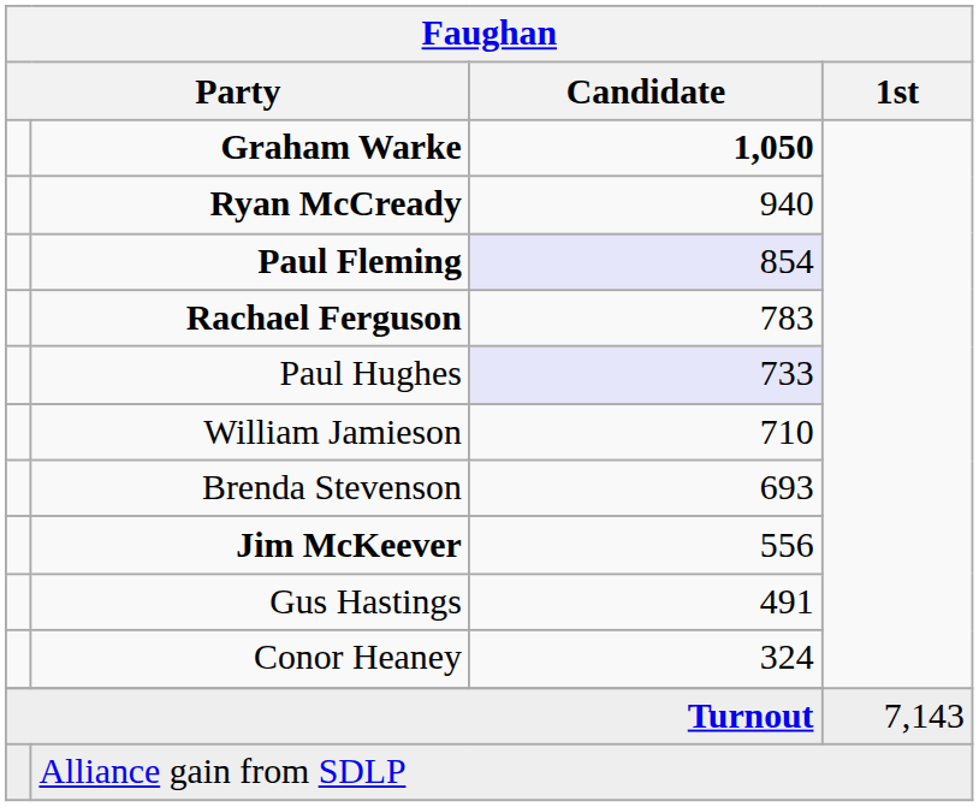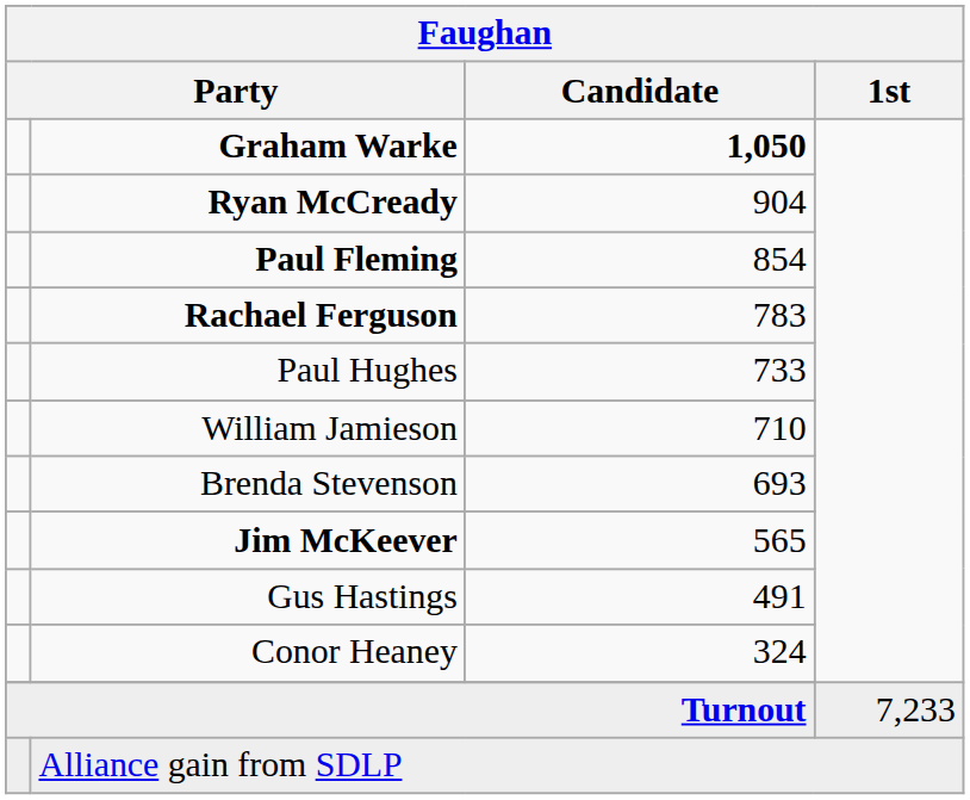Ryan McCready | Faughan / Candidate: 940 -> 904
Paul Fleming | Faughan / Candidate: lavender background -> no background
Paul Hughes | Faughan / Candidate: lavender background -> no background
Jim McKeever | Faughan / Candidate: 556 -> 565
Turnout | Faughan / 1st: 7,143 -> 7,233
